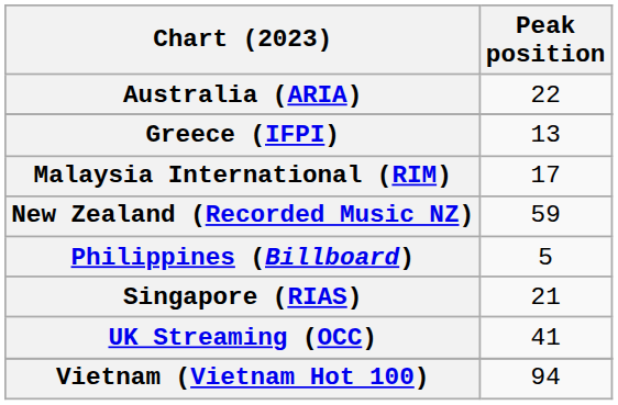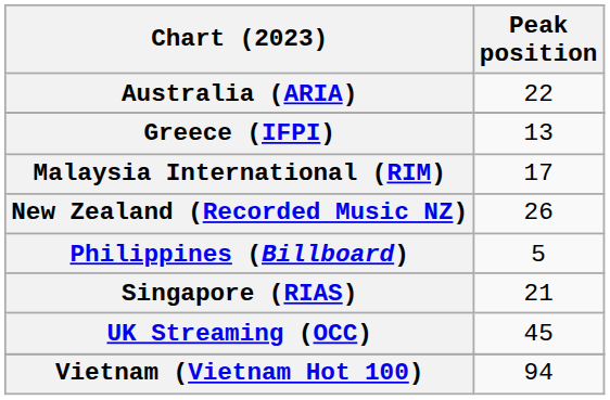New Zealand (Recorded Music NZ) | Peak position: 59 -> 26
UK Streaming (OCC) | Peak position: 41 -> 45
